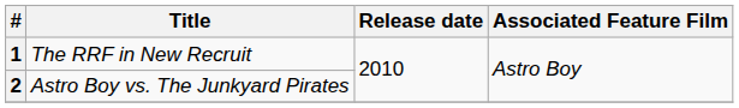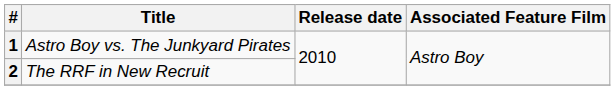1 | Title: The RRF in New Recruit -> Astro Boy vs. The Junkyard Pirates
2 | Title: Astro Boy vs. The Junkyard Pirates -> The RRF in New Recruit
